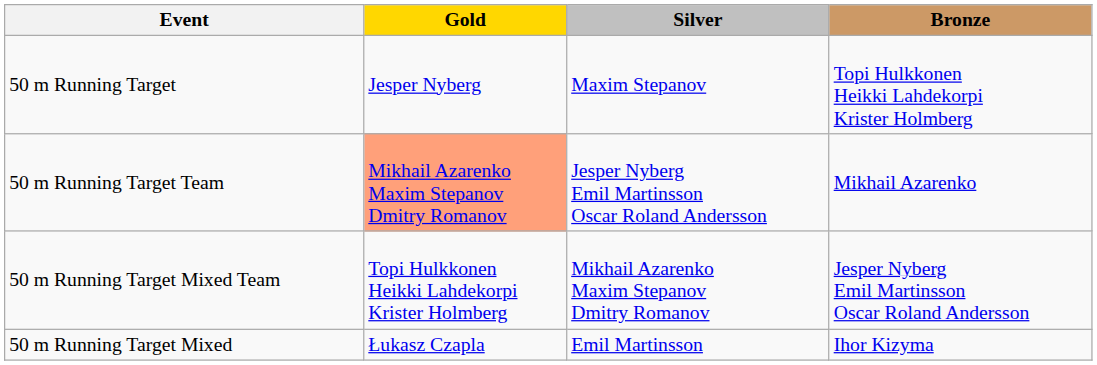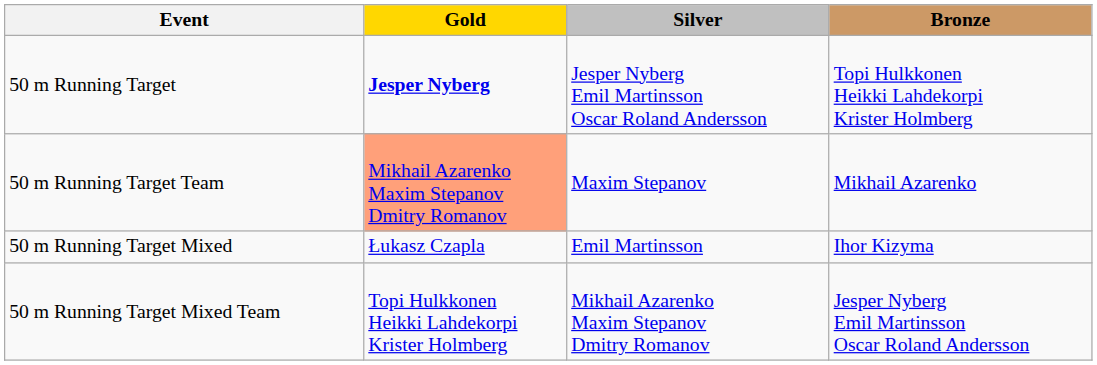50 m Running Target | Gold: normal -> bold
50 m Running Target | Silver: Maxim Stepanov -> Jesper Nyberg Emil Martinsson Oscar Roland Andersson
50 m Running Target Team | Silver: Jesper Nyberg Emil Martinsson Oscar Roland Andersson -> Maxim Stepanov
rows swapped: 50 m Running Target Mixed <-> 50 m Running Target Mixed Team
